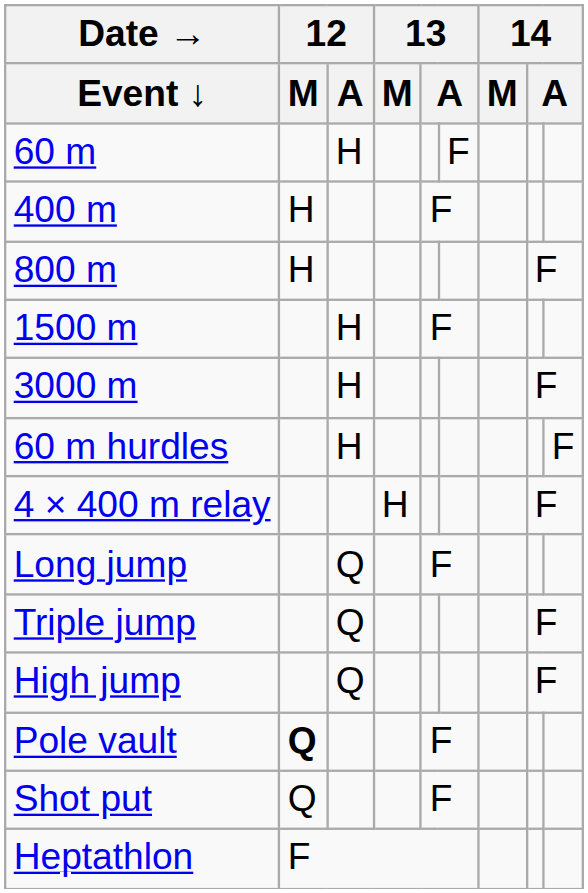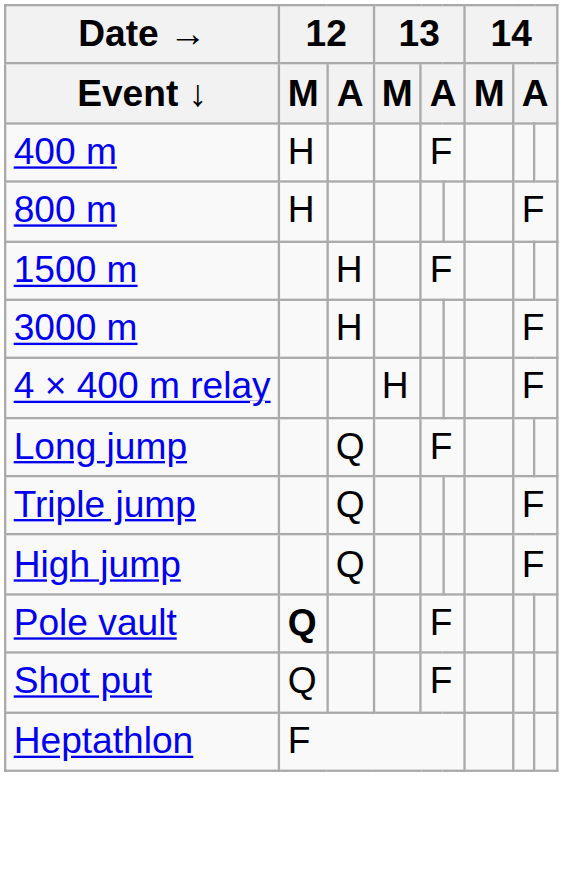- row: 60 m | H | F
- row: 60 m hurdles | H | F
